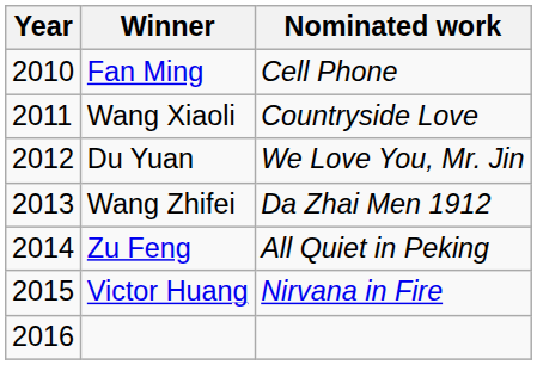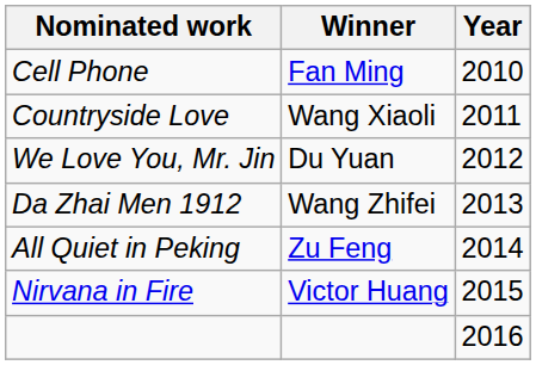columns swapped: Year <-> Nominated work
